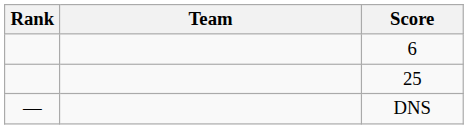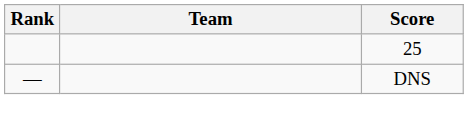- row: 6
